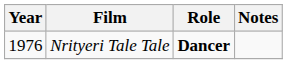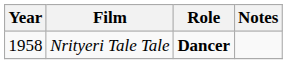Nrityeri Tale Tale | Year: 1976 -> 1958
